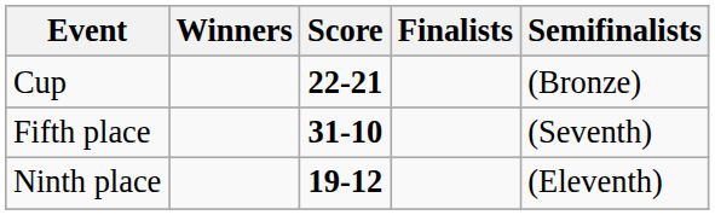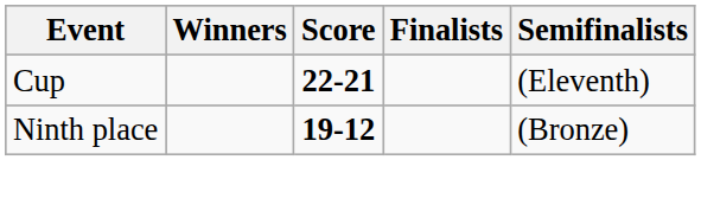Cup | Semifinalists: (Bronze) -> (Eleventh)
- row: Fifth place | 31-10 | (Seventh)
Ninth place | Semifinalists: (Eleventh) -> (Bronze)
